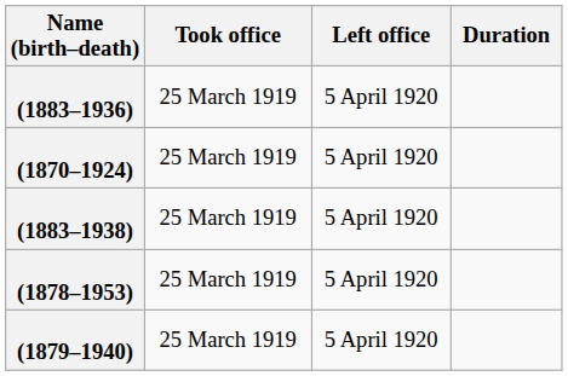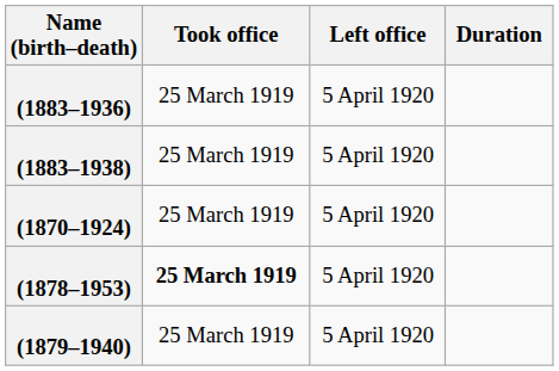rows swapped: (1883–1938) <-> (1870–1924)
(1878–1953) | Took office: normal -> bold
